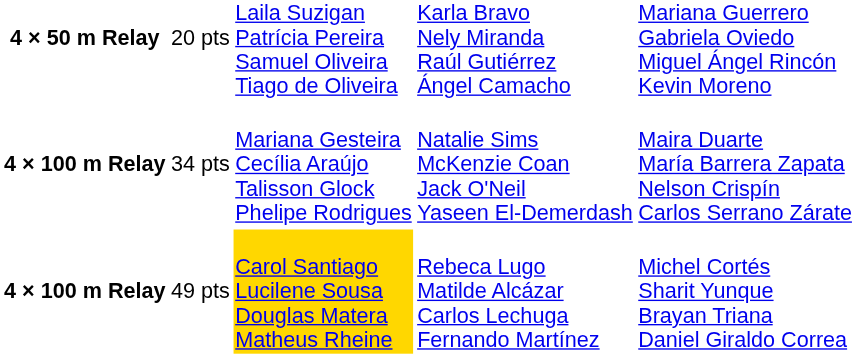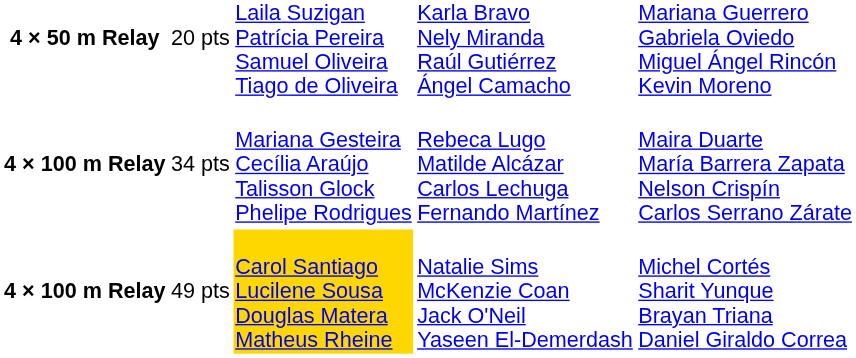34 pts | column 4: Natalie Sims McKenzie Coan Jack O'Neil Yaseen El-Demerdash -> Rebeca Lugo Matilde Alcázar Carlos Lechuga Fernando Martínez
49 pts | column 4: Rebeca Lugo Matilde Alcázar Carlos Lechuga Fernando Martínez -> Natalie Sims McKenzie Coan Jack O'Neil Yaseen El-Demerdash
